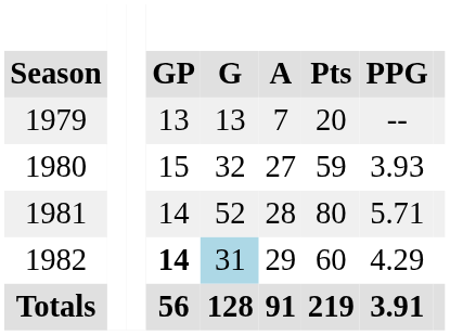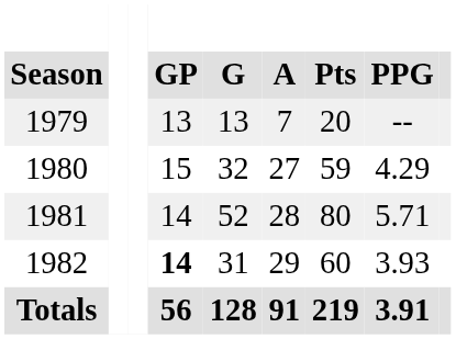1980 | PPG: 3.93 -> 4.29
1982 | G: lightblue background -> no background
1982 | PPG: 4.29 -> 3.93
